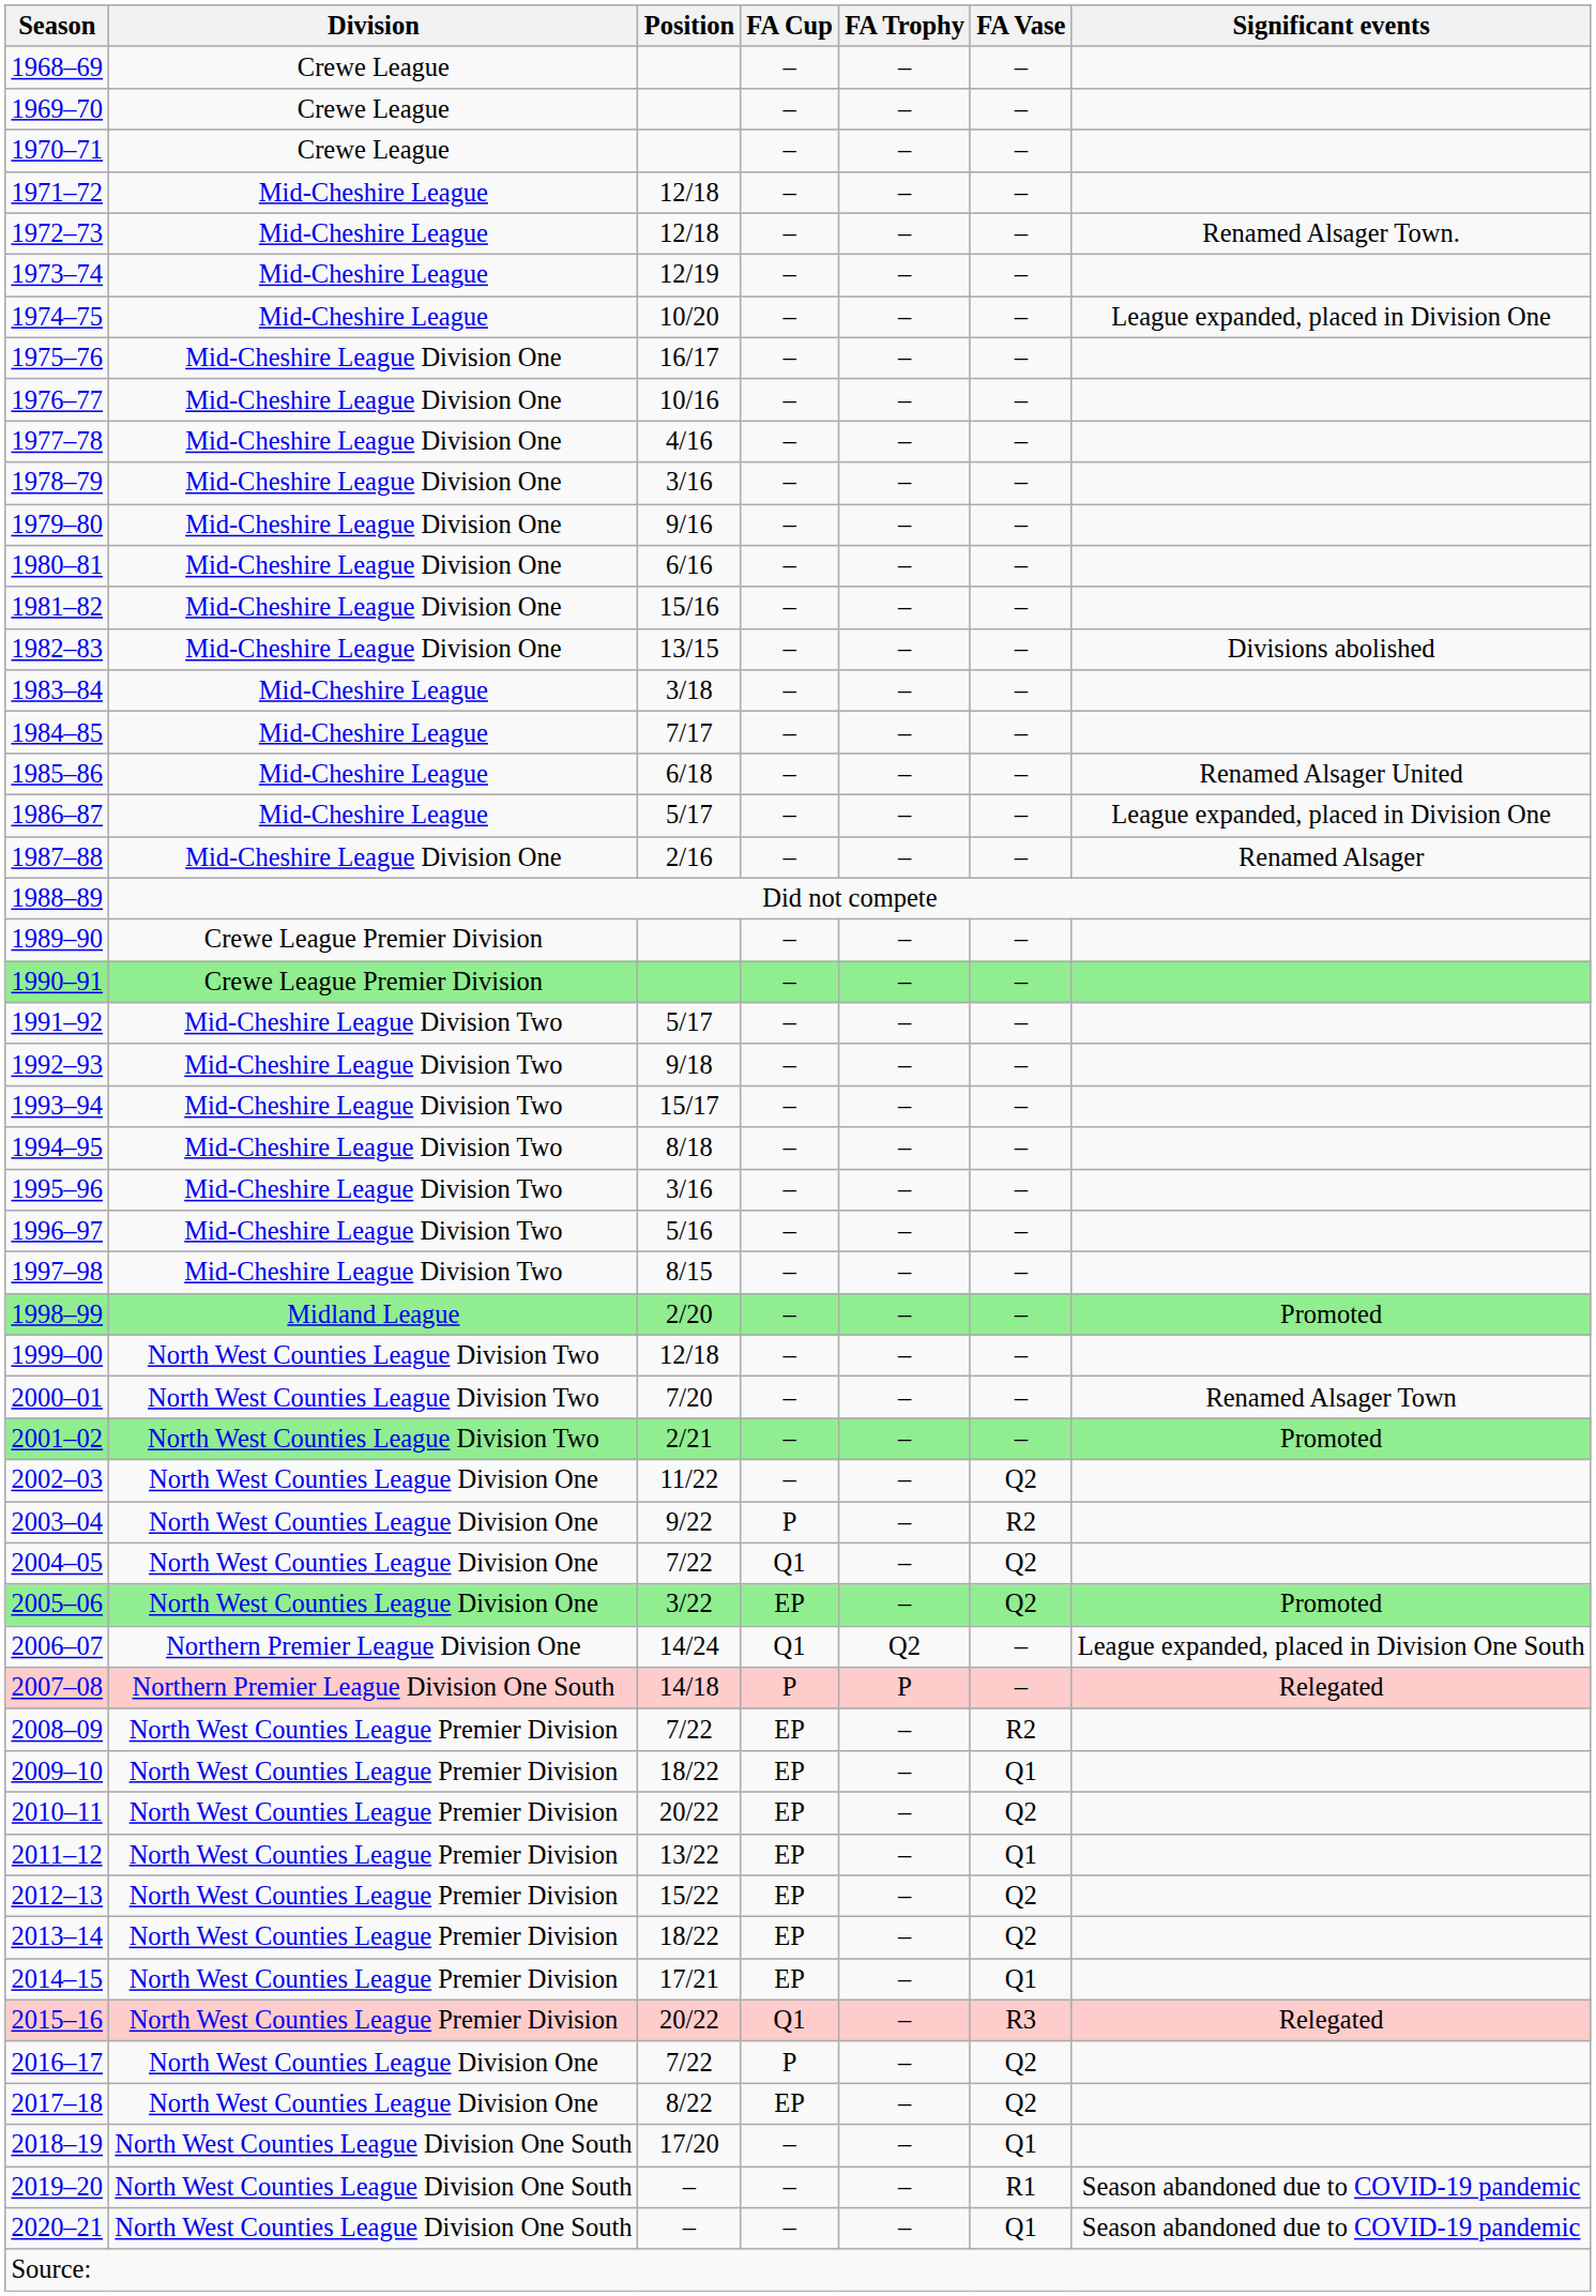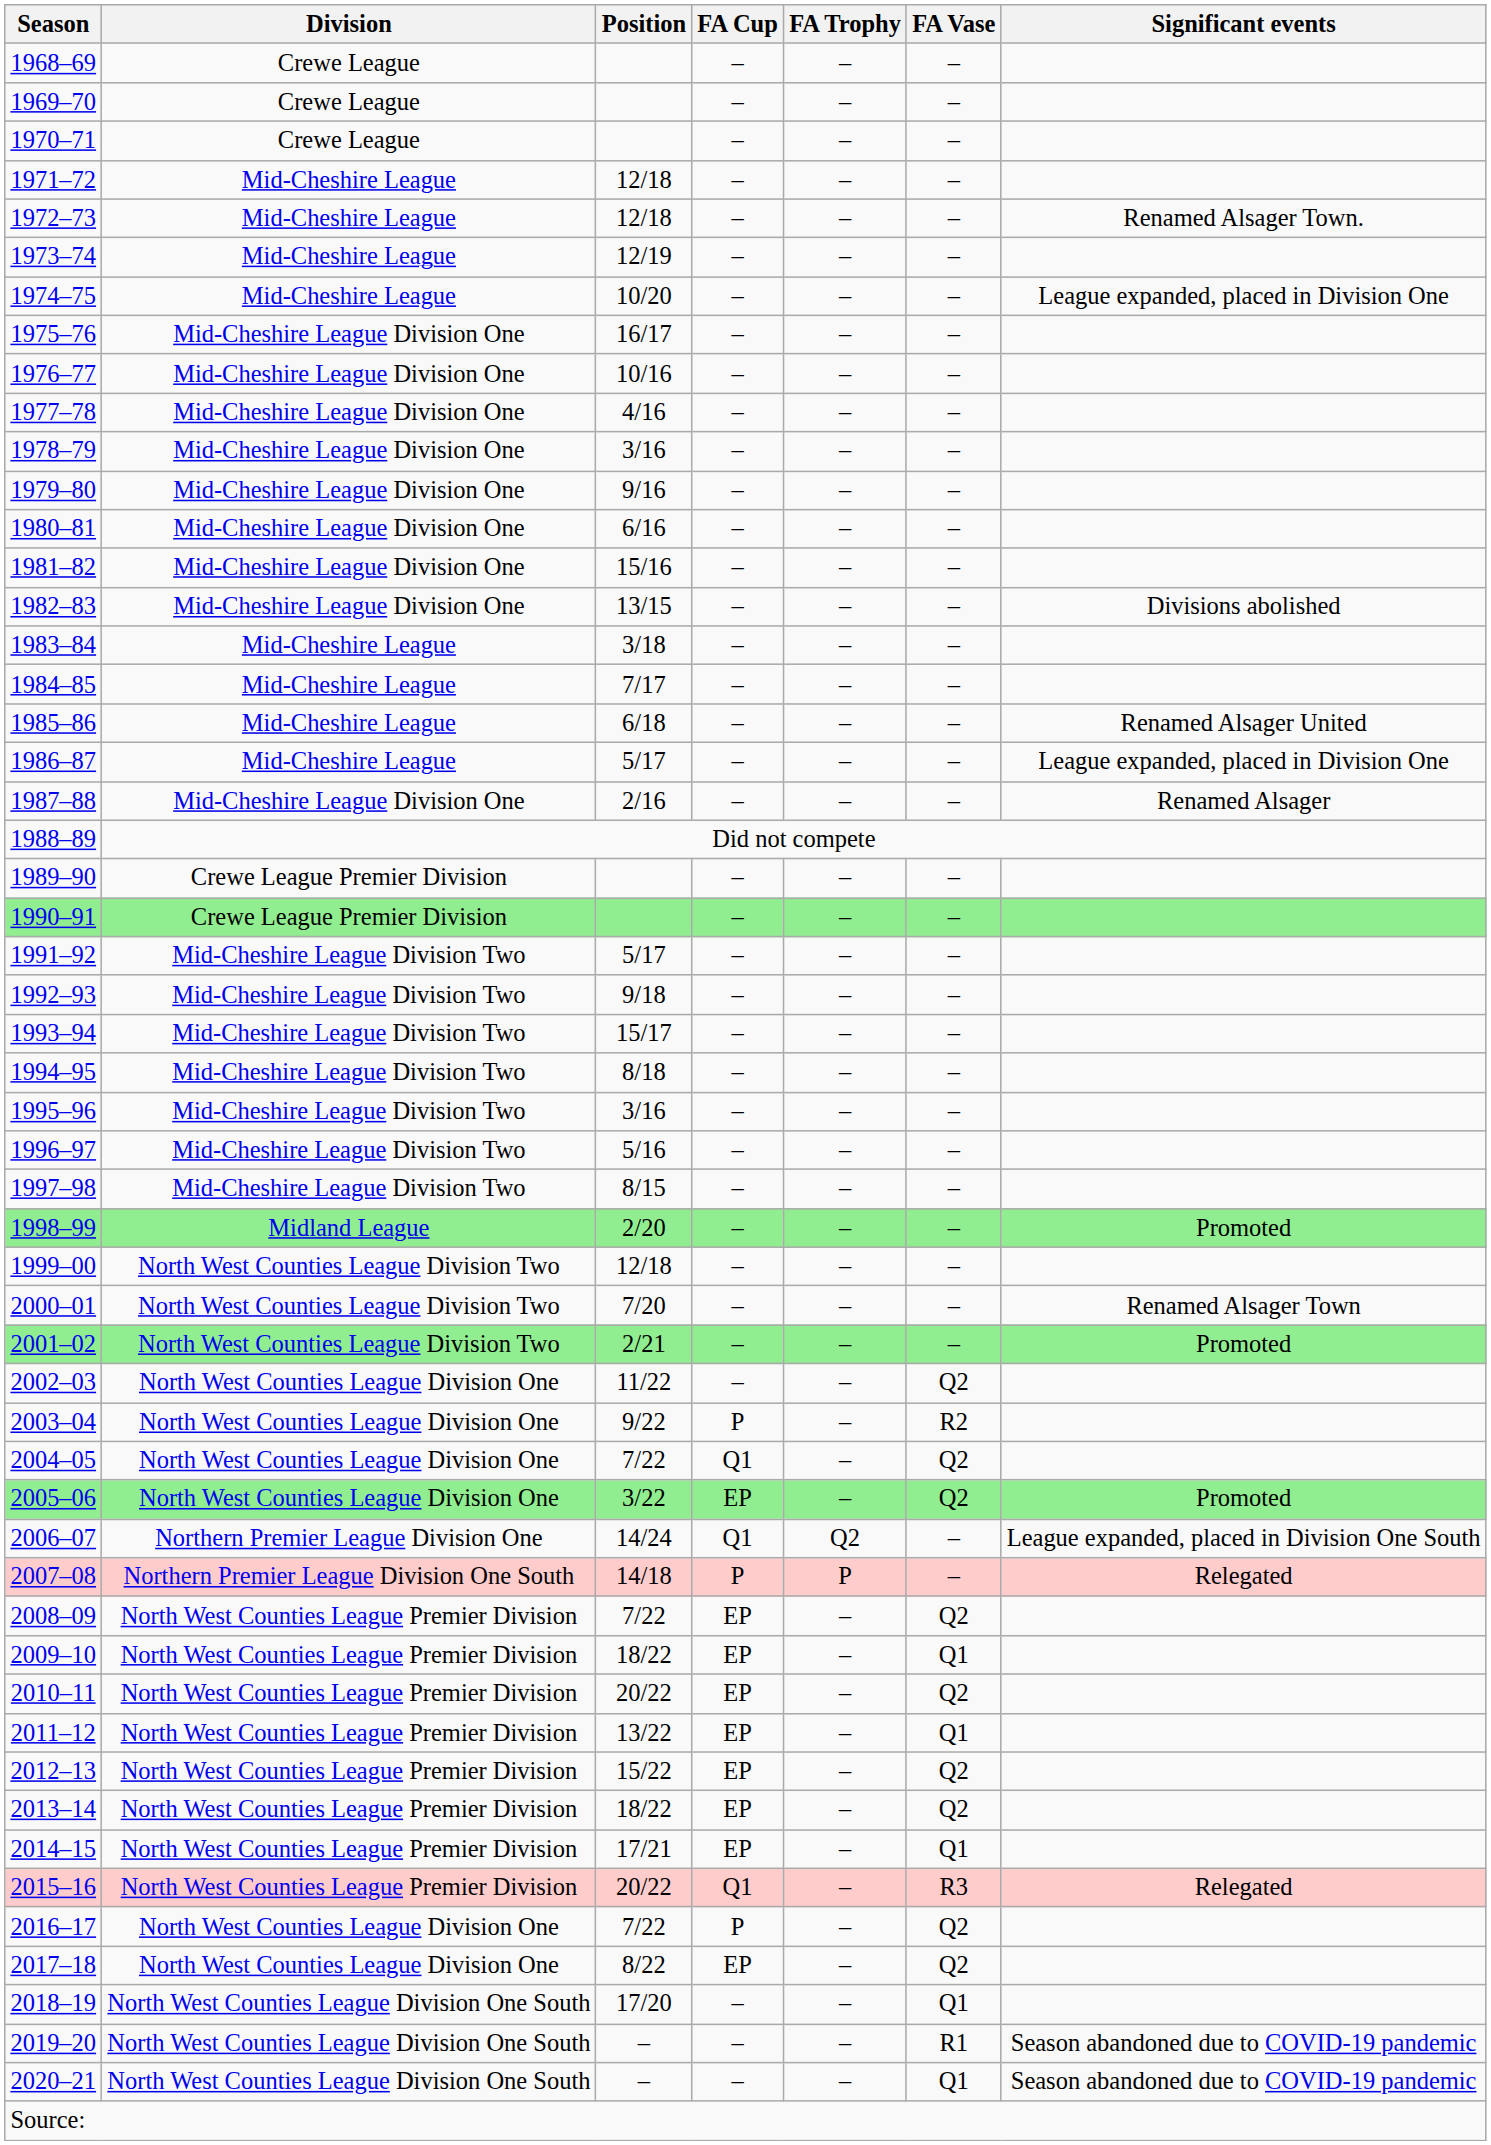2008–09 | FA Vase: R2 -> Q2
